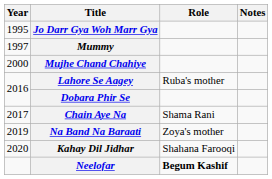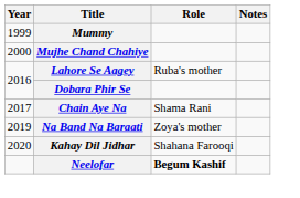- row: 1995 | Jo Darr Gya Woh Marr Gya
Mummy | Year: 1997 -> 1999
